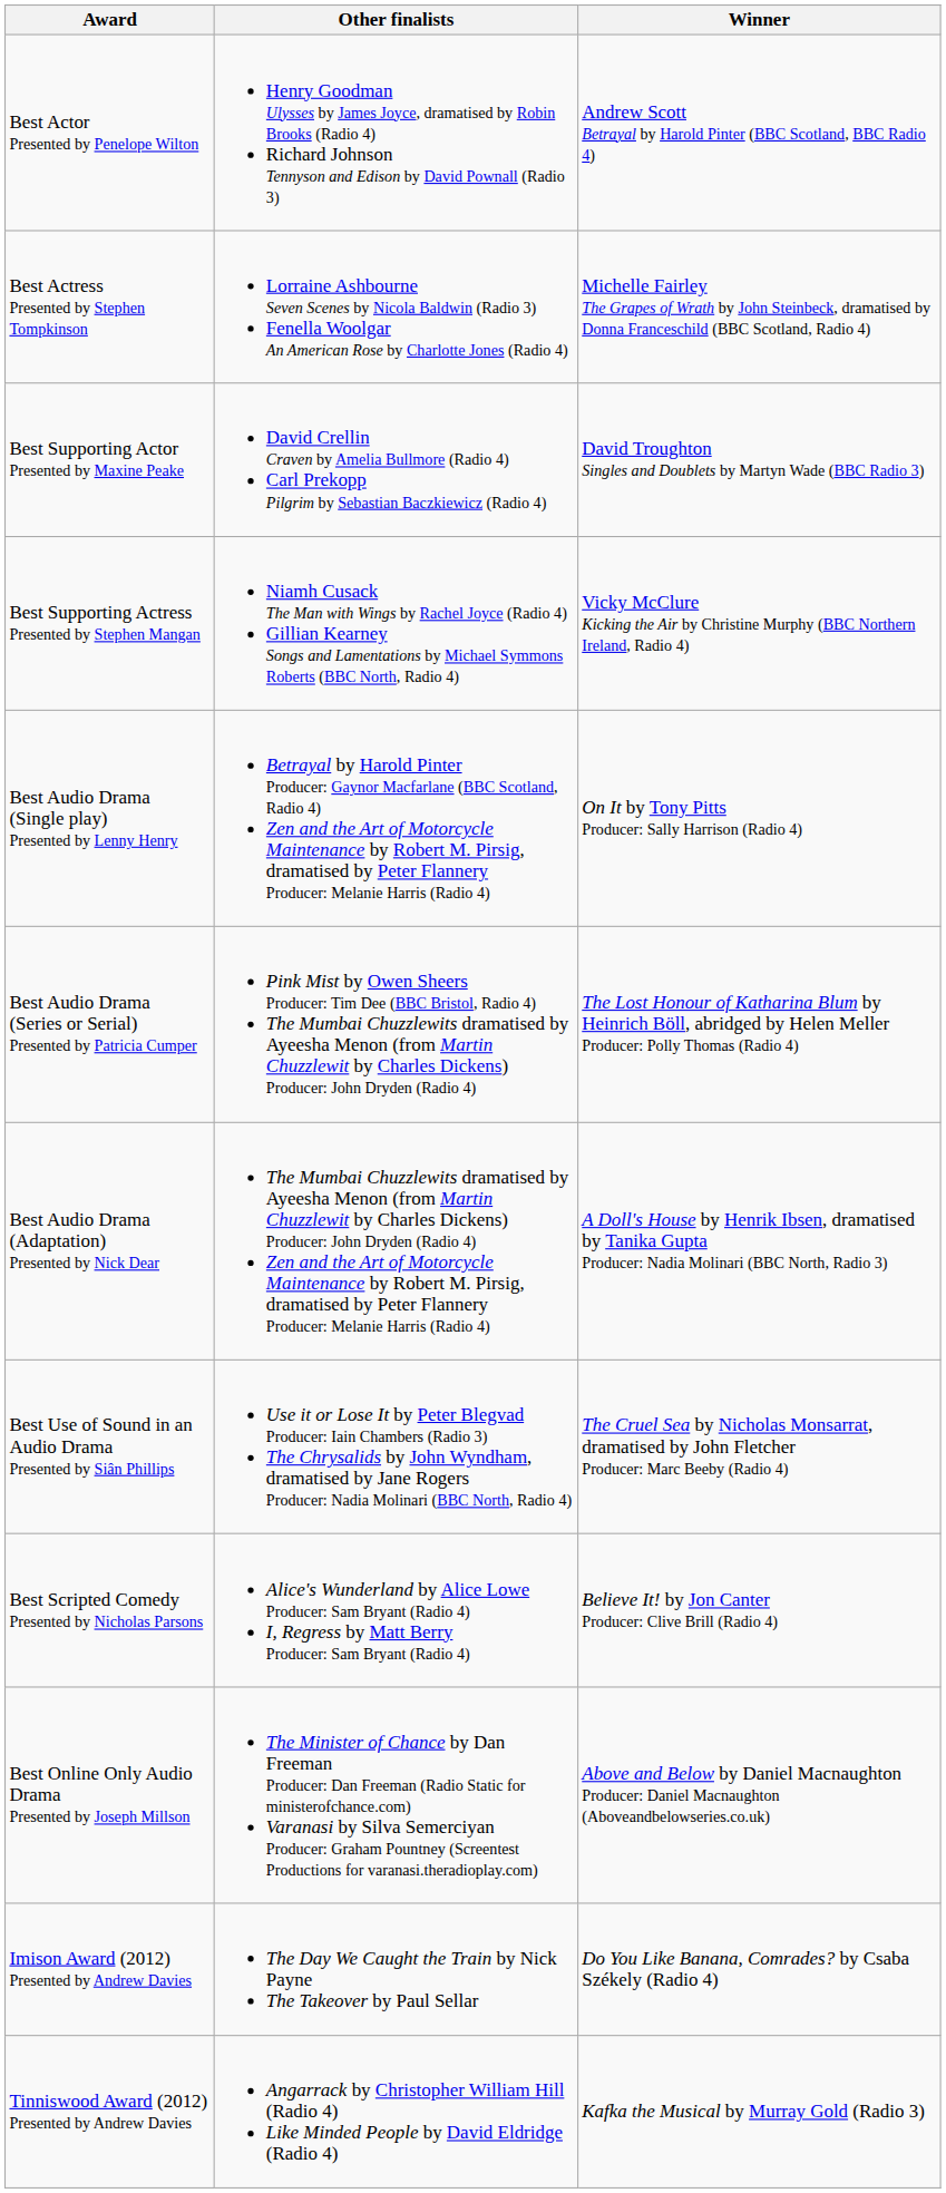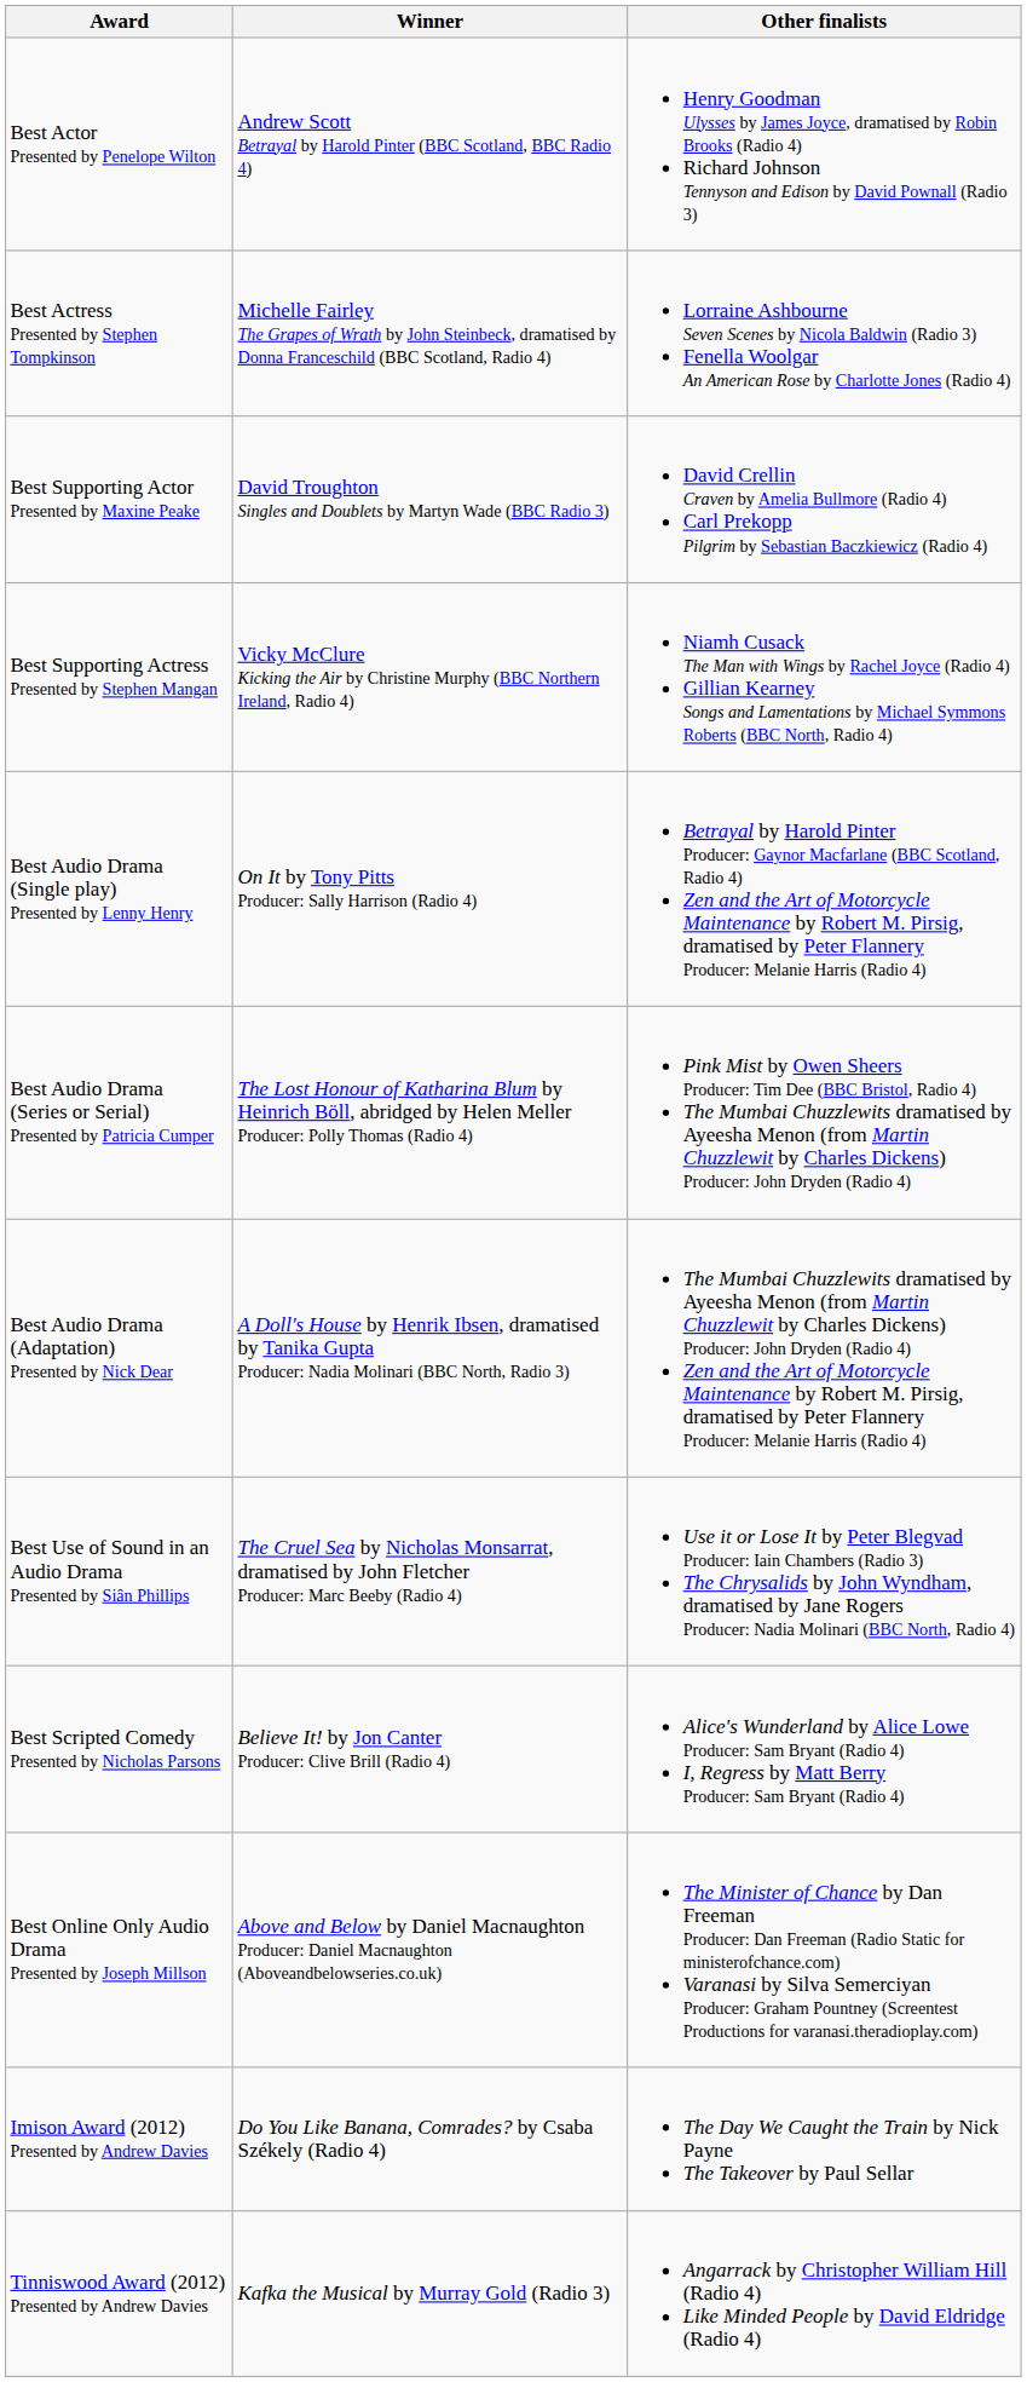columns swapped: Winner <-> Other finalists
